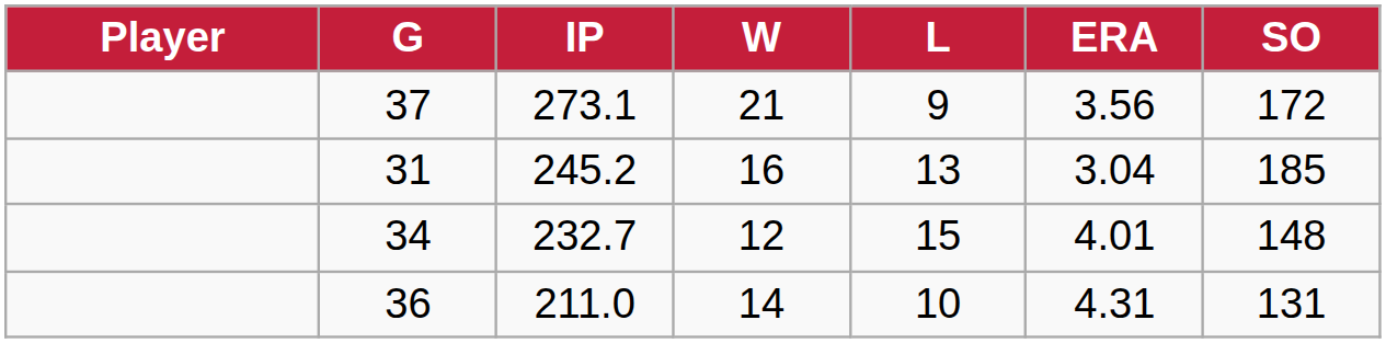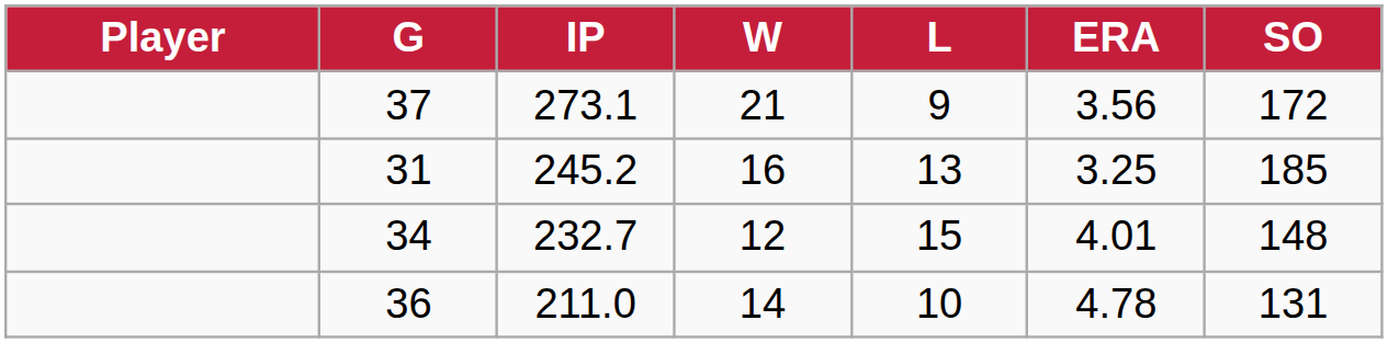31 | ERA: 3.04 -> 3.25
36 | ERA: 4.31 -> 4.78
